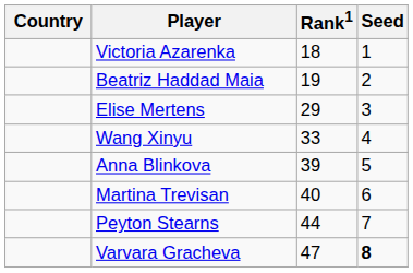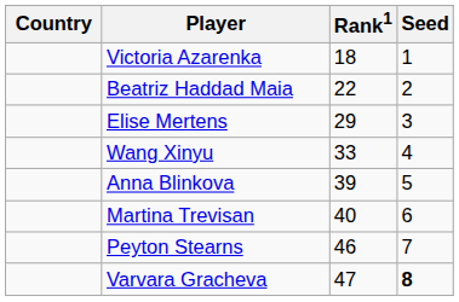Beatriz Haddad Maia | Rank1: 19 -> 22
Peyton Stearns | Rank1: 44 -> 46
